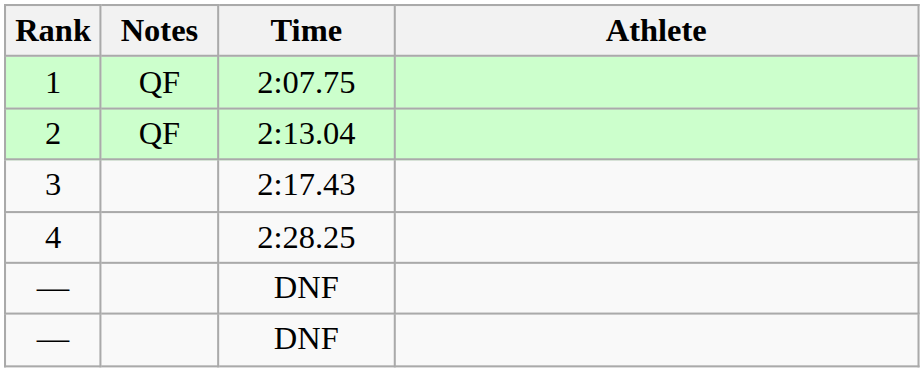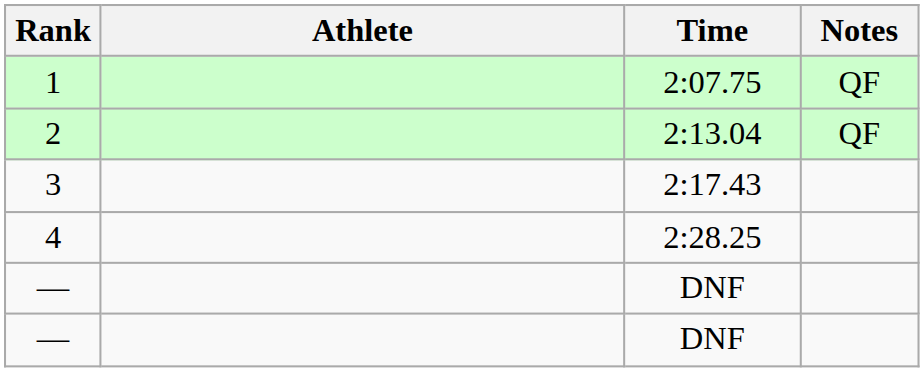columns swapped: Athlete <-> Notes
